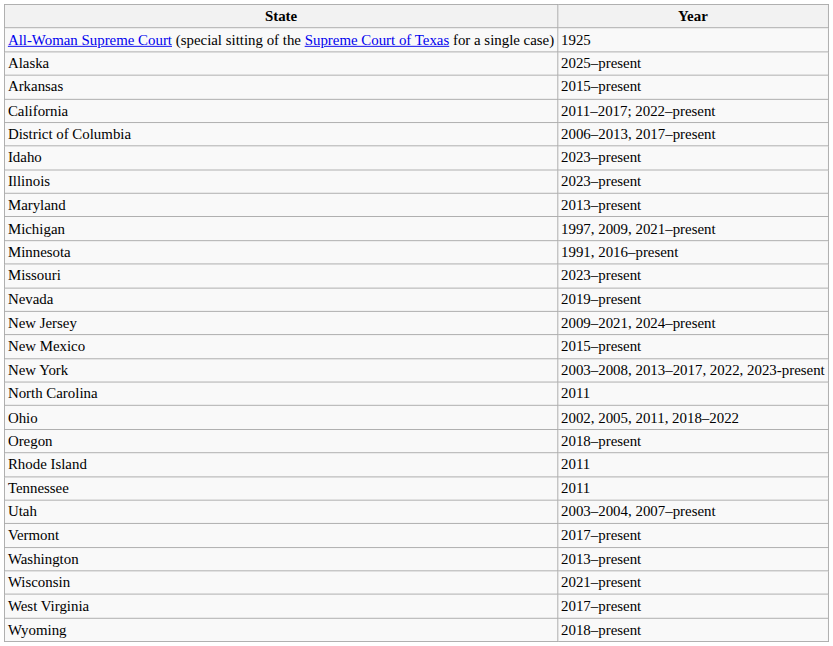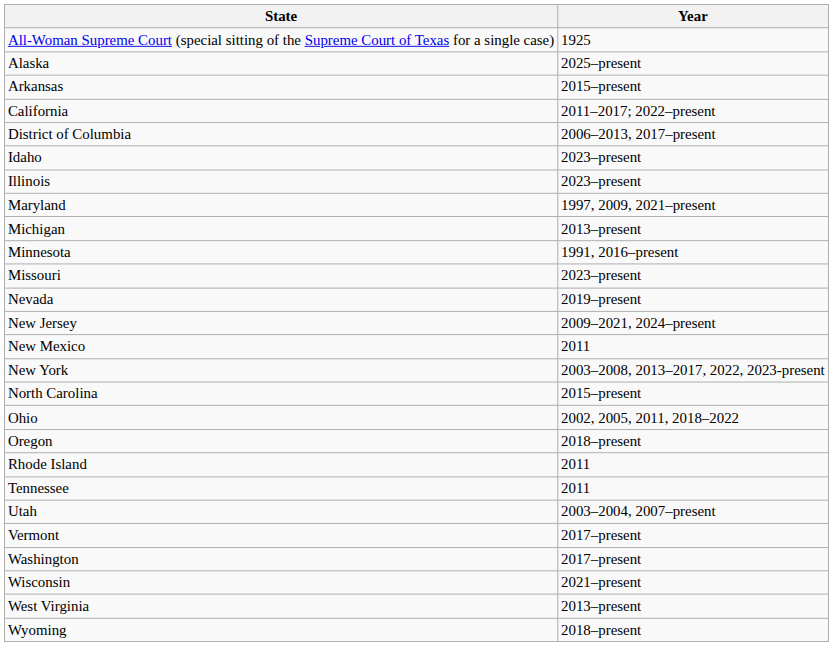Maryland | Year: 2013–present -> 1997, 2009, 2021–present
Michigan | Year: 1997, 2009, 2021–present -> 2013–present
New Mexico | Year: 2015–present -> 2011
North Carolina | Year: 2011 -> 2015–present
Washington | Year: 2013–present -> 2017–present
West Virginia | Year: 2017–present -> 2013–present
